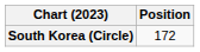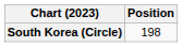South Korea (Circle) | Position: 172 -> 198
